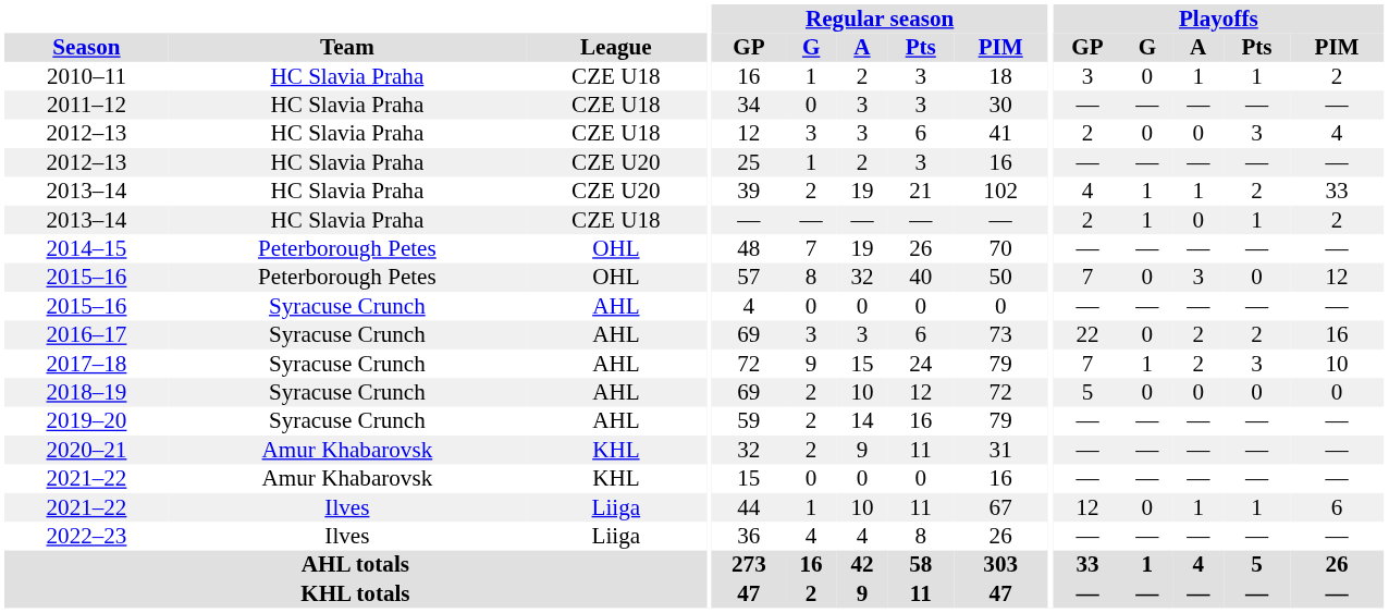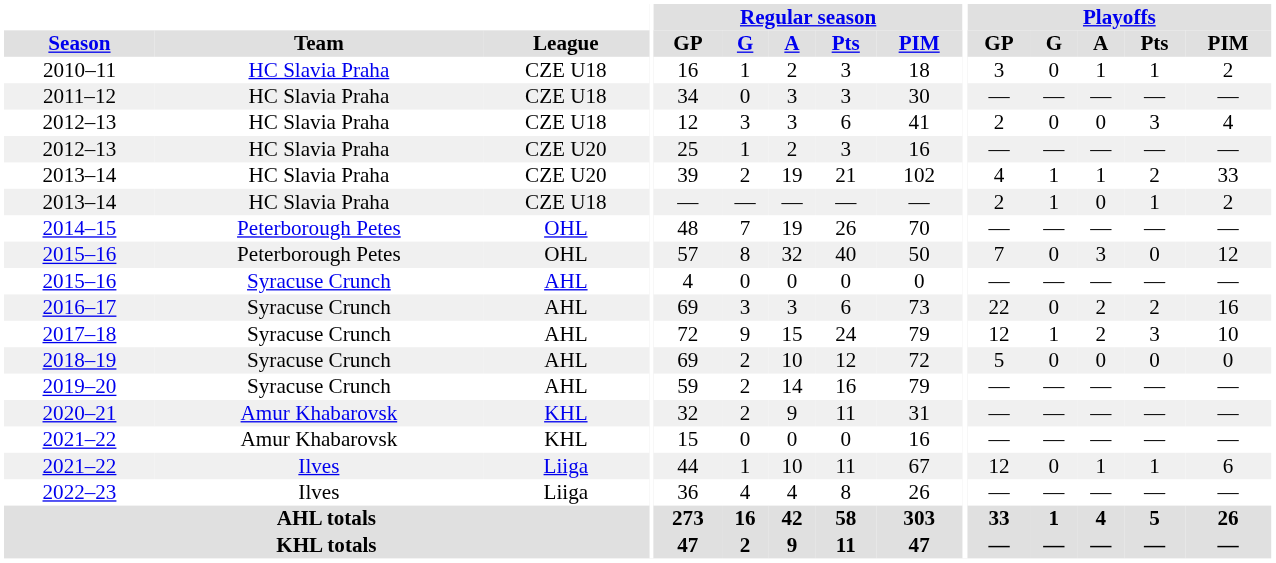2017–18 | Playoffs / GP: 7 -> 12
